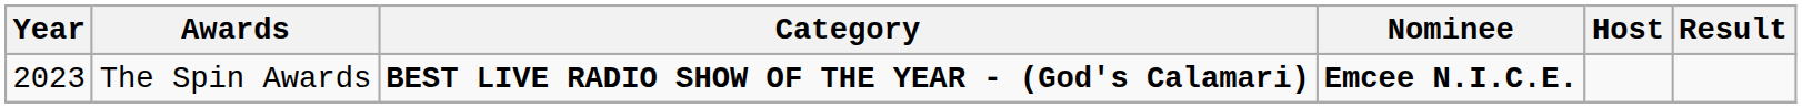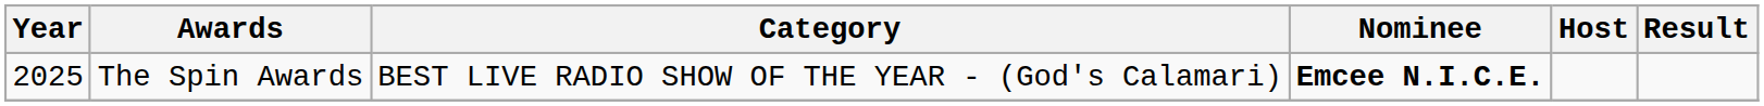The Spin Awards | Year: 2023 -> 2025
The Spin Awards | Category: bold -> normal
